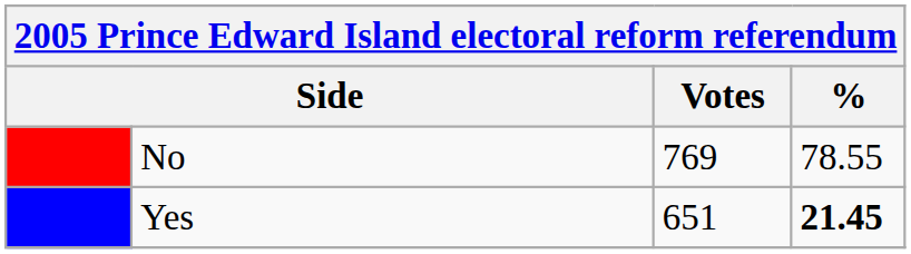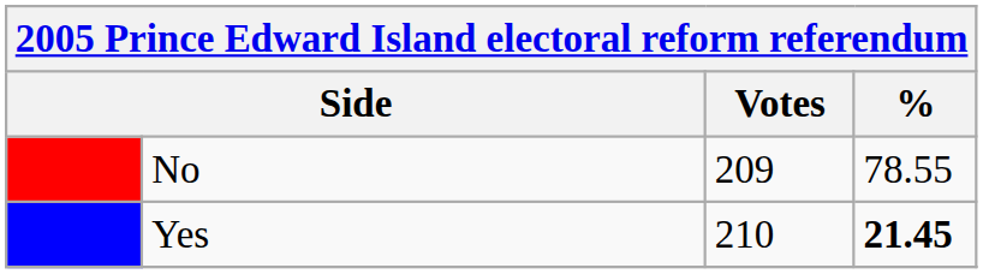No | Votes: 769 -> 209
Yes | Votes: 651 -> 210
